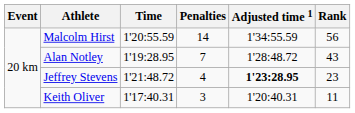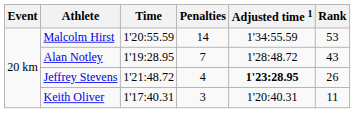Malcolm Hirst | Rank: 56 -> 53
Jeffrey Stevens | Rank: 23 -> 26
